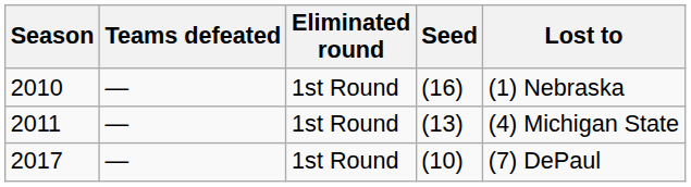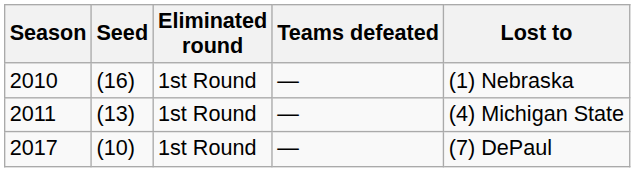columns swapped: Seed <-> Teams defeated
